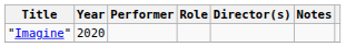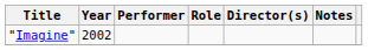"Imagine" | Year: 2020 -> 2002
